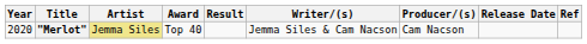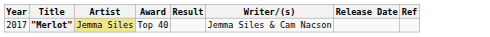- column: Producer/(s) | Cam Nacson
"Merlot" | Year: 2020 -> 2017
